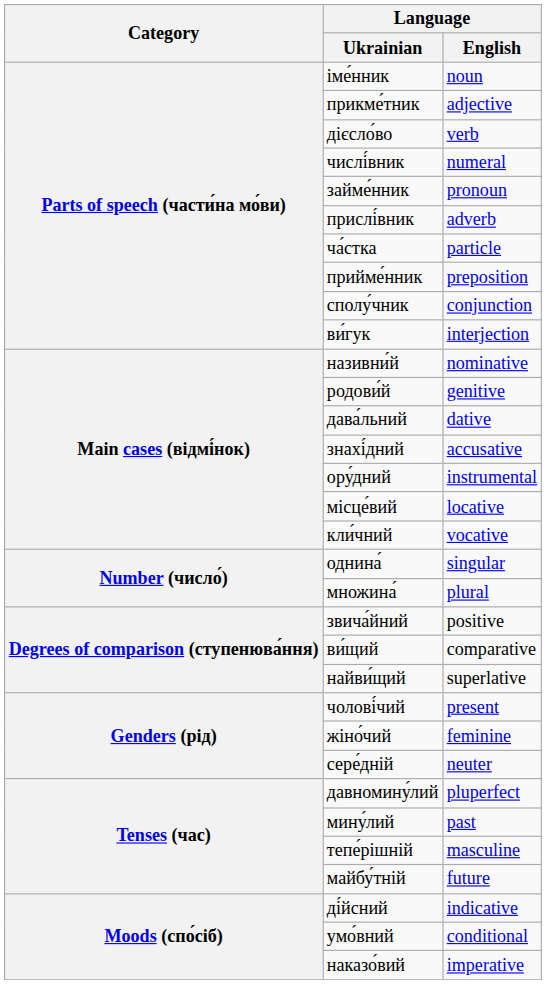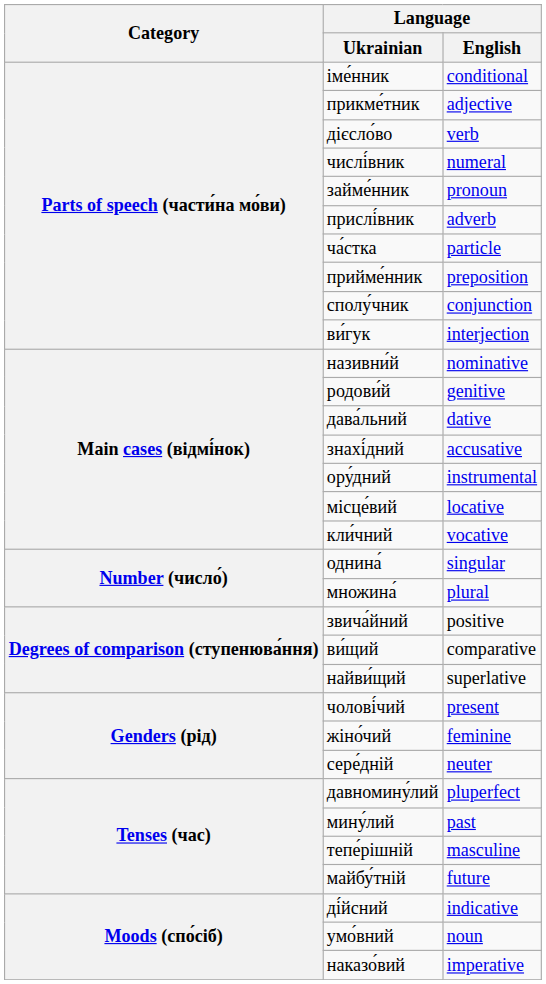іме́нник | Language / English: noun -> conditional
умо́вний | Language / English: conditional -> noun
